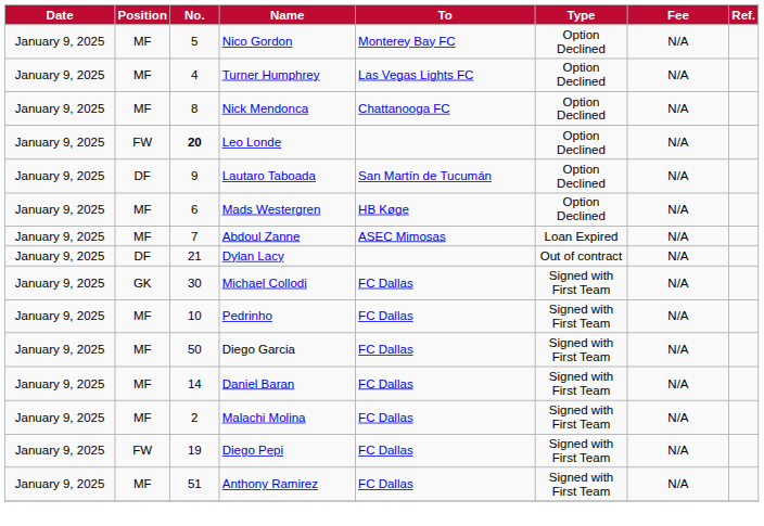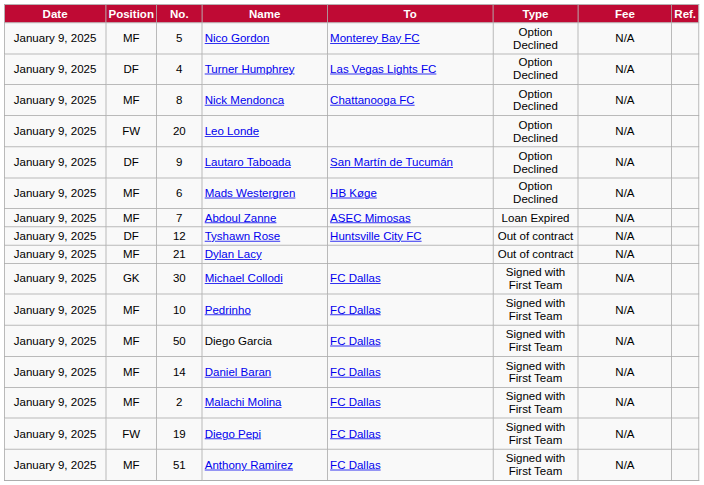Turner Humphrey | Position: MF -> DF
Leo Londe | No.: bold -> normal
+ row: January 9, 2025 | DF | 12 | Tyshawn Rose | Huntsville City FC | Out of contract | N/A
Dylan Lacy | Position: DF -> MF
